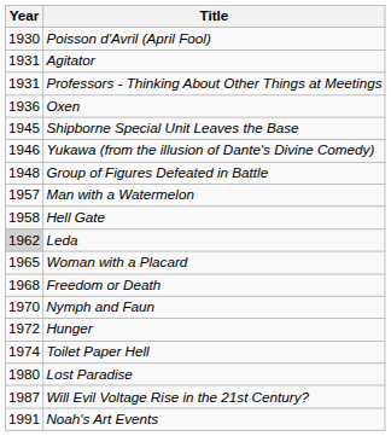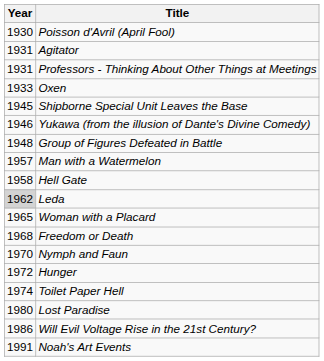Oxen | Year: 1936 -> 1933
Will Evil Voltage Rise in the 21st Century? | Year: 1987 -> 1986
